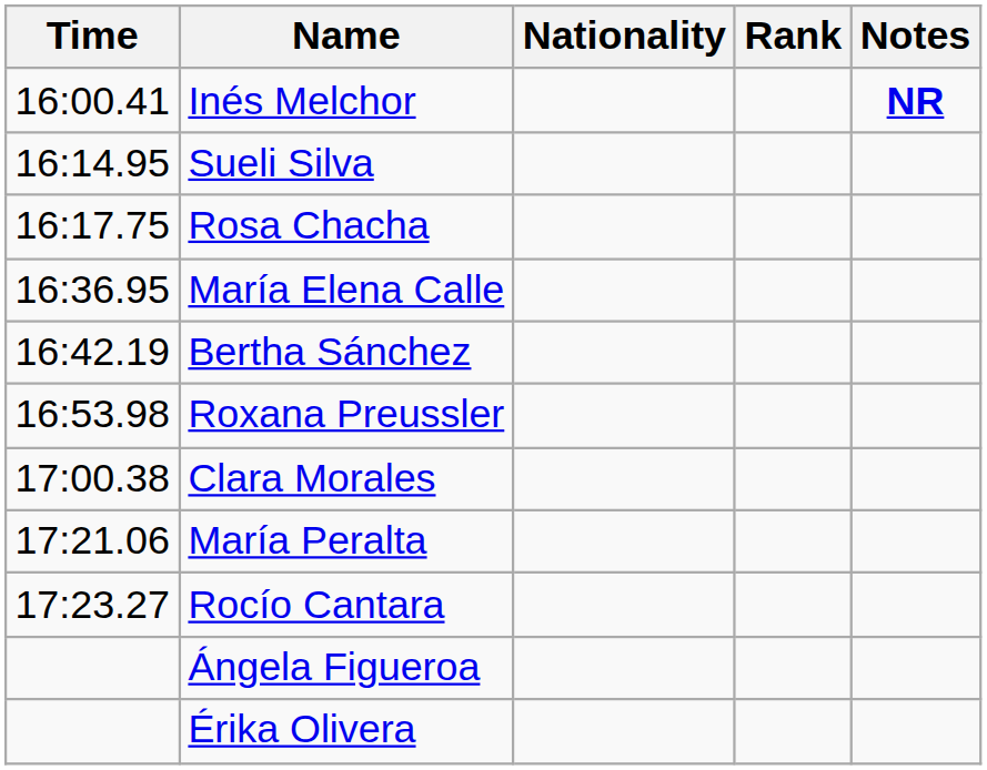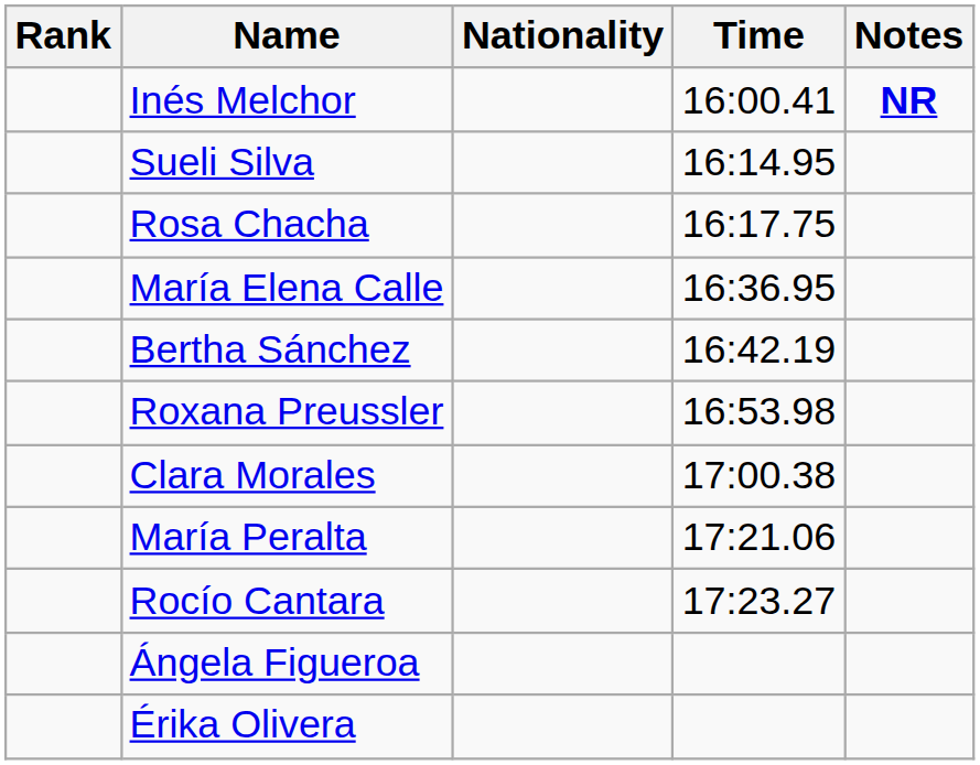columns swapped: Rank <-> Time
